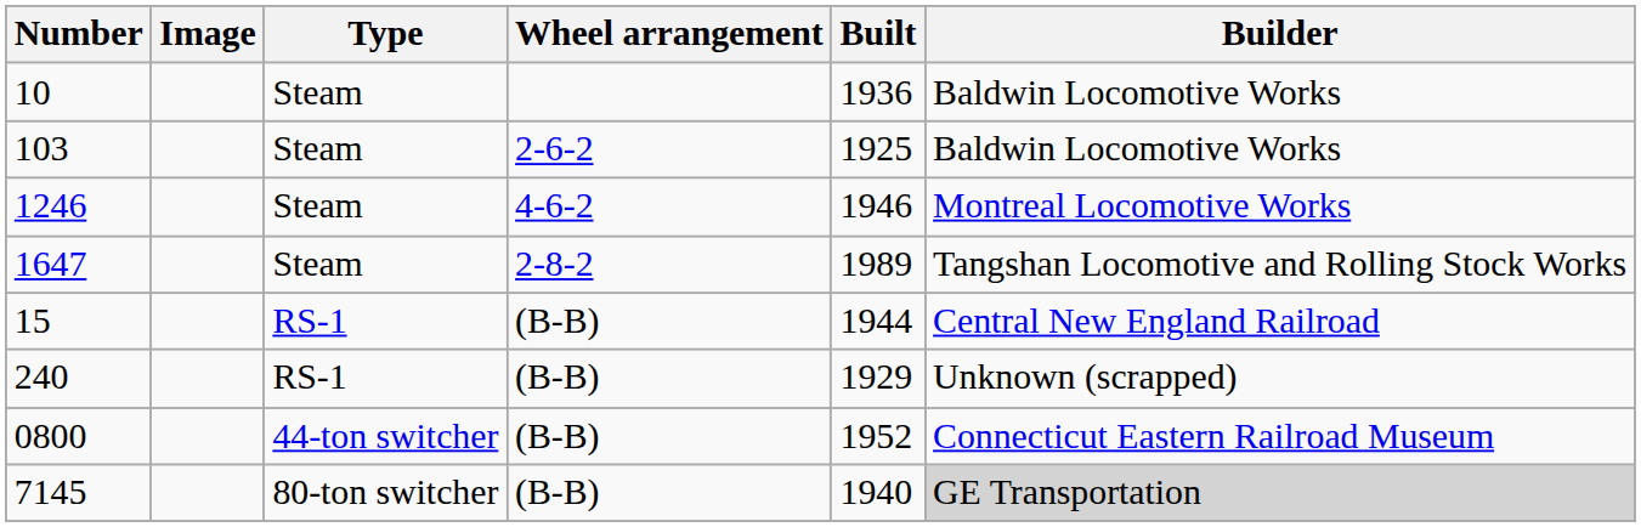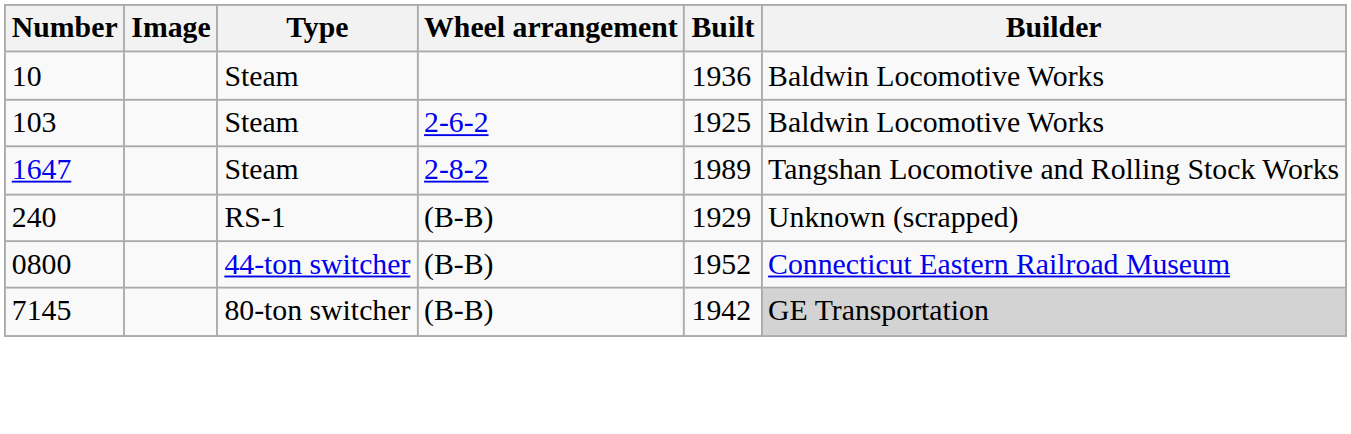- row: 1246 | Steam | 4-6-2 | 1946 | Montreal Locomotive Works
- row: 15 | RS-1 | (B-B) | 1944 | Central New England Railroad
7145 | Built: 1940 -> 1942
